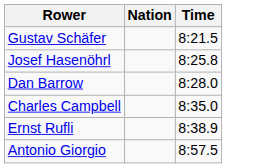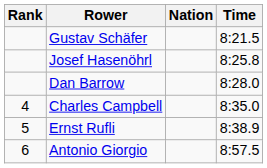+ column: Rank | 4 | 5 | 6
